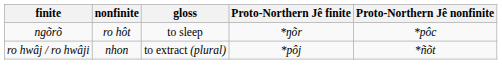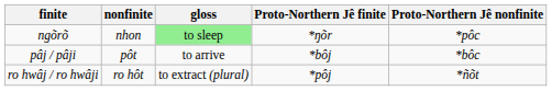ngõrõ | nonfinite: ro hôt -> nhon
ngõrõ | gloss: no background -> lightgreen background
+ row: pâj / pâji | pôt | to arrive | *bôj | *bôc
ro hwâj / ro hwâji | nonfinite: nhon -> ro hôt
